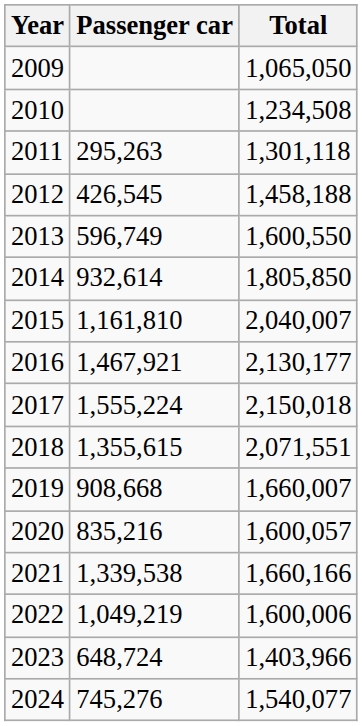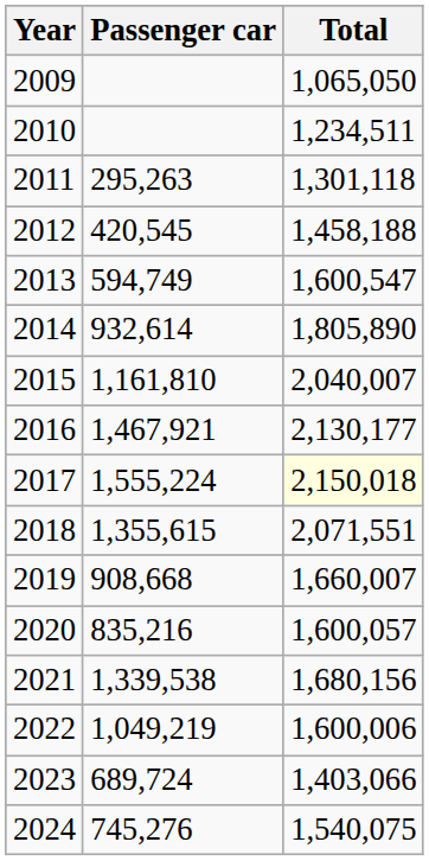2010 | Total: 1,234,508 -> 1,234,511
2012 | Passenger car: 426,545 -> 420,545
2013 | Passenger car: 596,749 -> 594,749
2013 | Total: 1,600,550 -> 1,600,547
2014 | Total: 1,805,850 -> 1,805,890
2017 | Total: no background -> lightyellow background
2021 | Total: 1,660,166 -> 1,680,156
2023 | Passenger car: 648,724 -> 689,724
2023 | Total: 1,403,966 -> 1,403,066
2024 | Total: 1,540,077 -> 1,540,075
